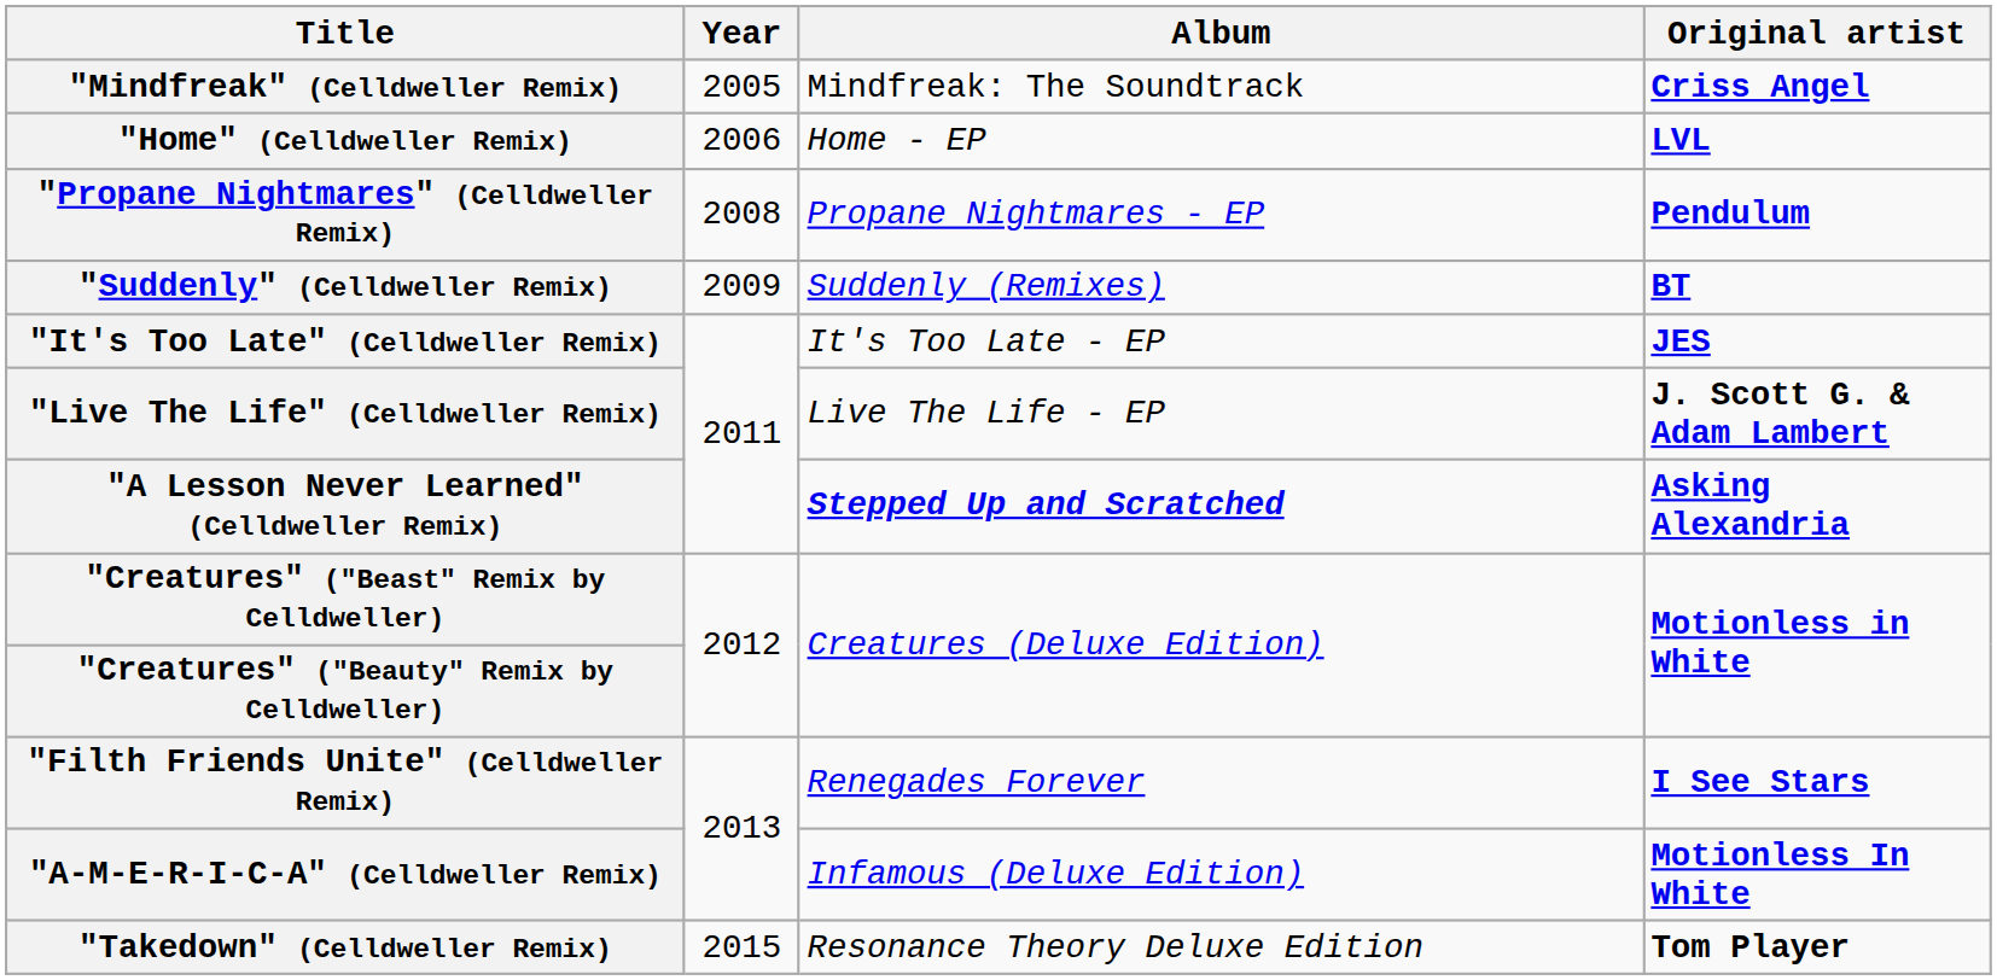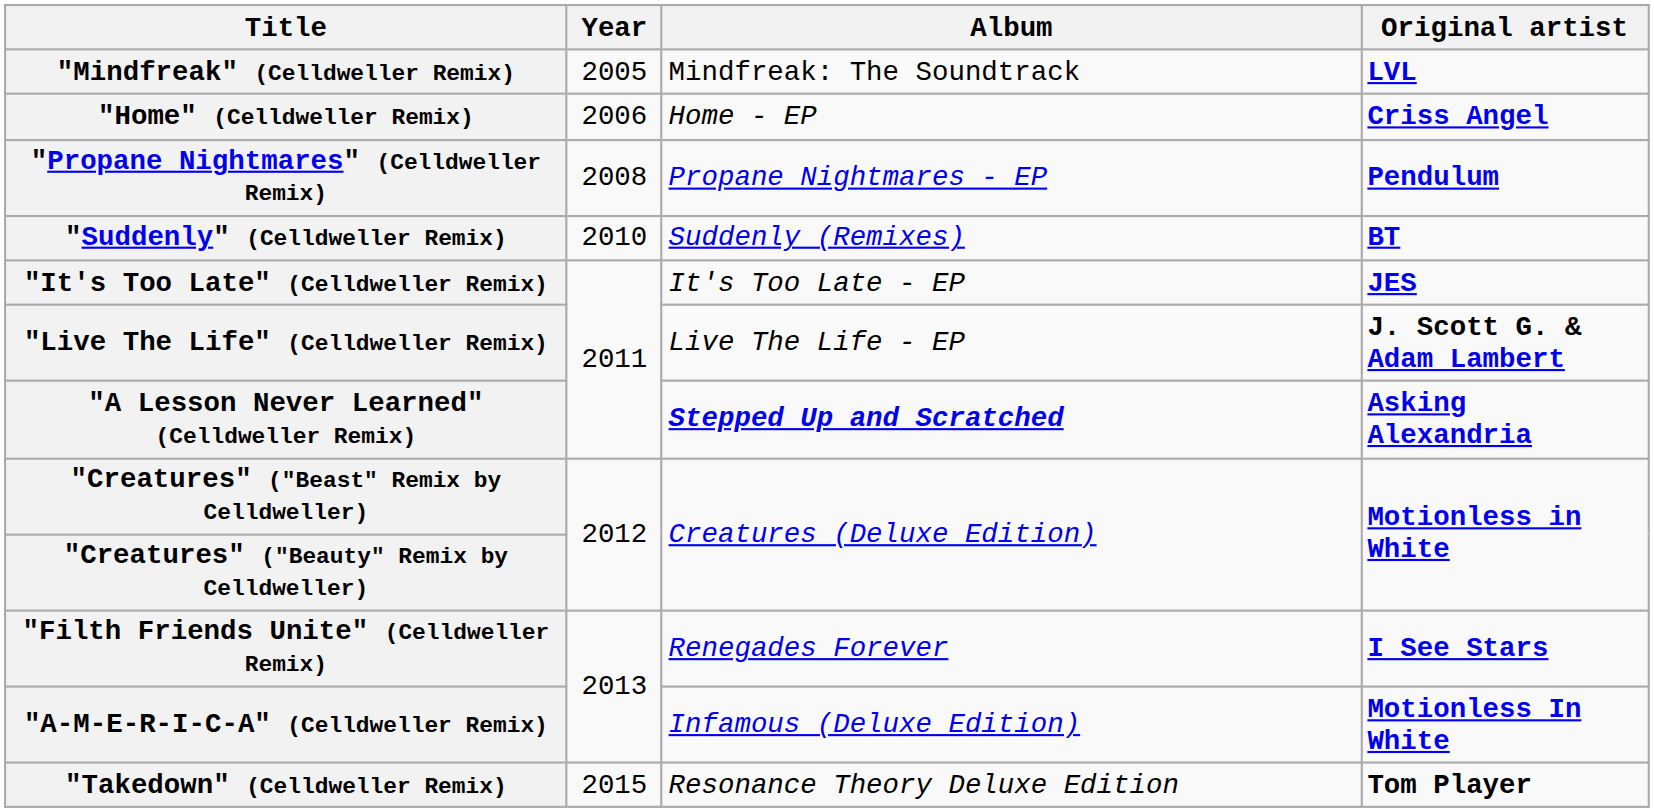"Mindfreak" (Celldweller Remix) | Original artist: Criss Angel -> LVL
"Home" (Celldweller Remix) | Original artist: LVL -> Criss Angel
"Suddenly" (Celldweller Remix) | Year: 2009 -> 2010
